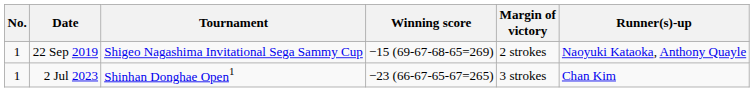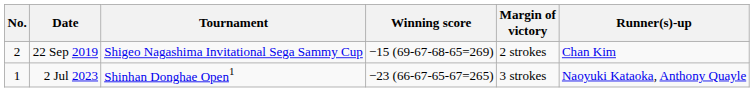22 Sep 2019 | No.: 1 -> 2
22 Sep 2019 | Runner(s)-up: Naoyuki Kataoka, Anthony Quayle -> Chan Kim
2 Jul 2023 | Runner(s)-up: Chan Kim -> Naoyuki Kataoka, Anthony Quayle
